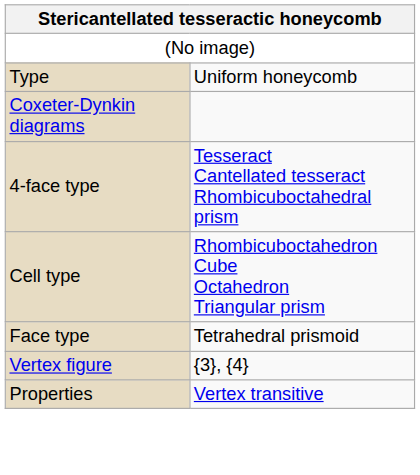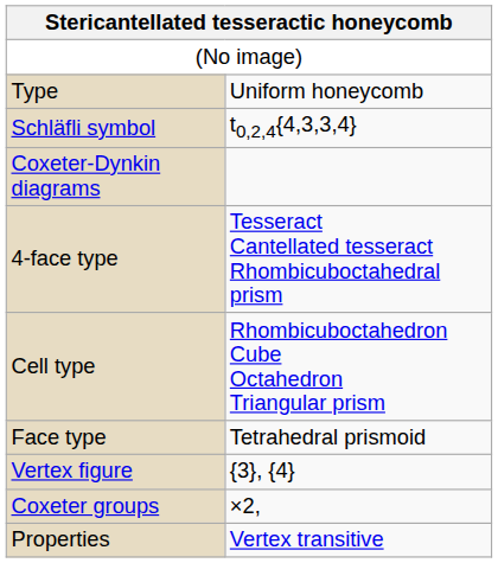+ row: Schläfli symbol | t0,2,4{4,3,3,4}
+ row: Coxeter groups | ×2,
